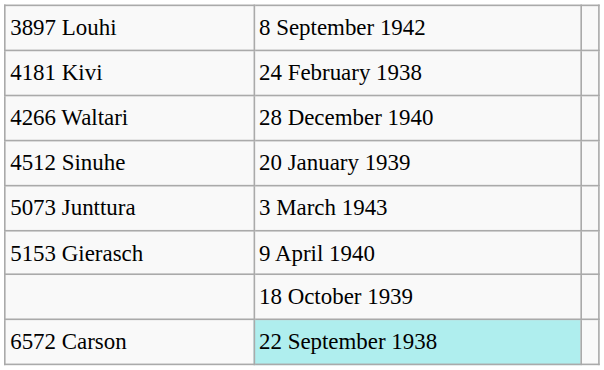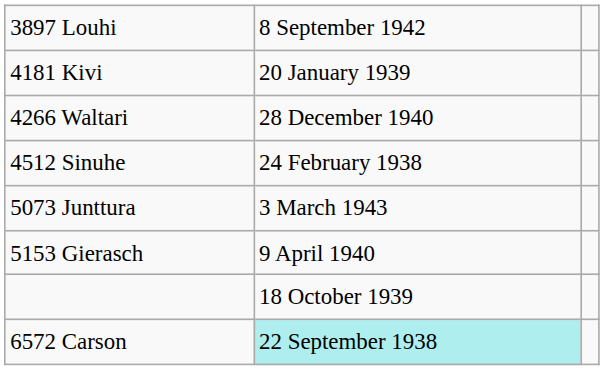4181 Kivi | column 2: 24 February 1938 -> 20 January 1939
4512 Sinuhe | column 2: 20 January 1939 -> 24 February 1938
